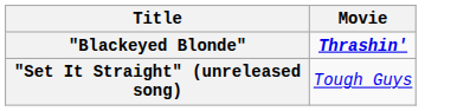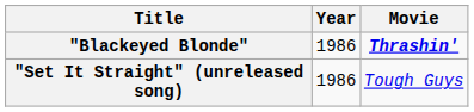+ column: Year | 1986 | 1986
